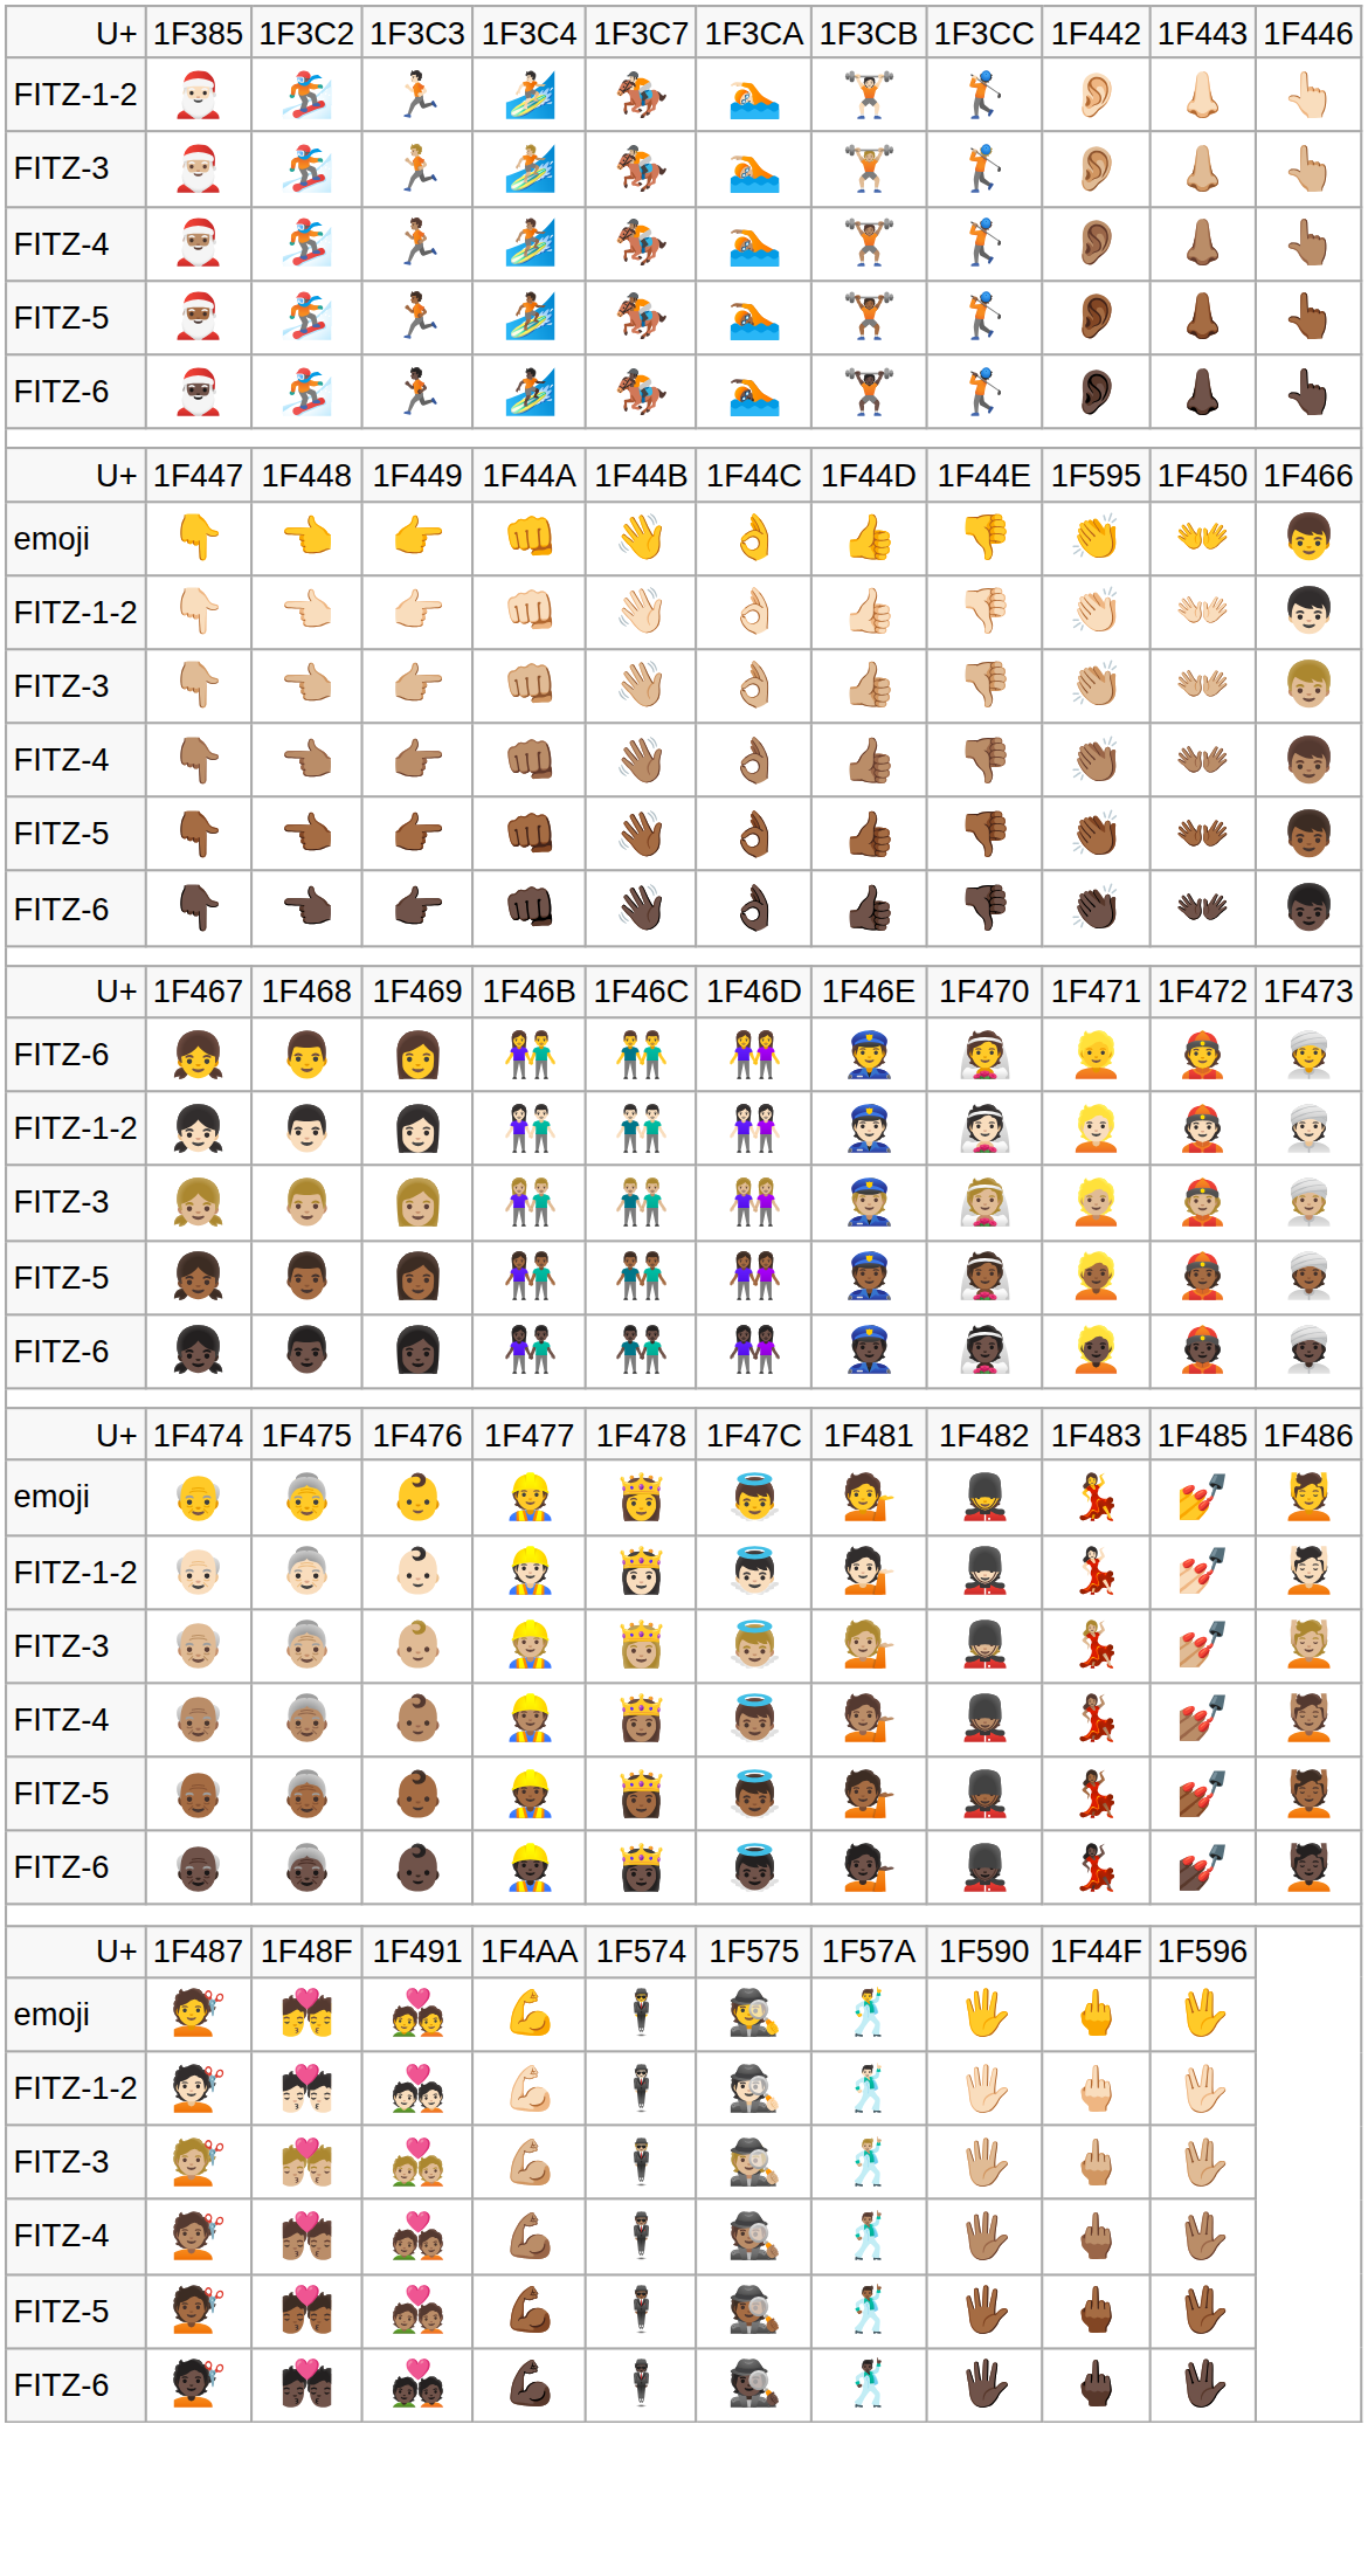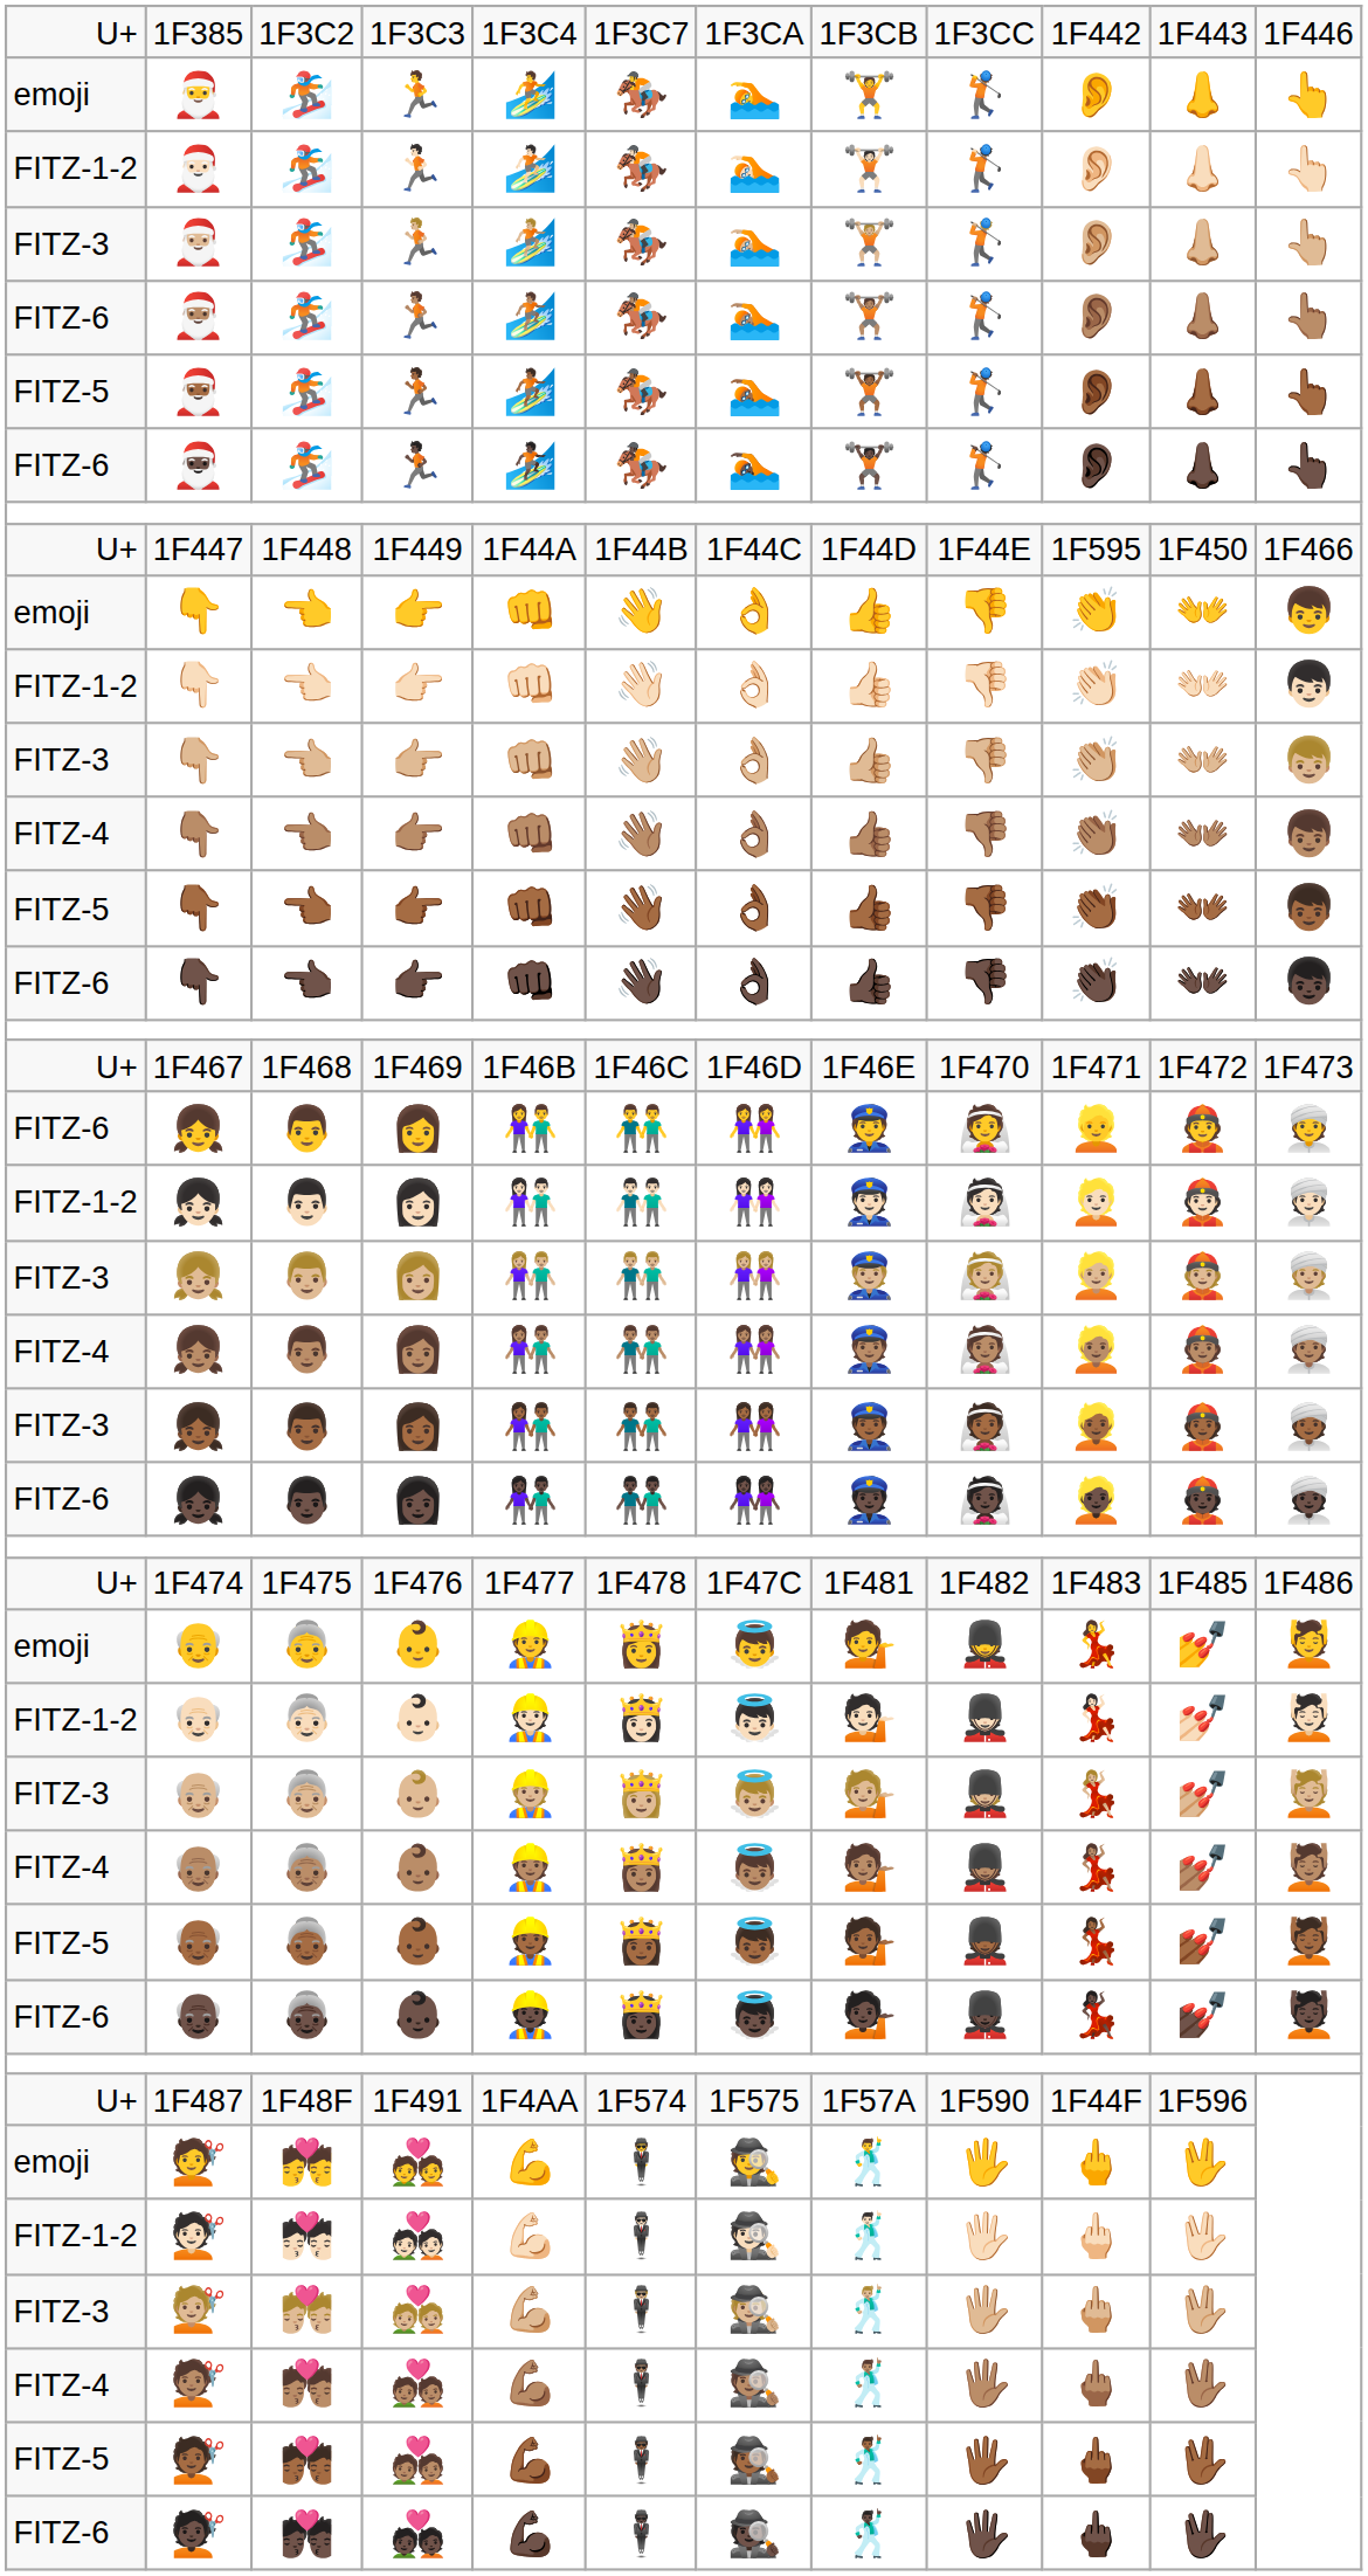+ row: emoji | 🎅 | 🏂 | 🏃 | 🏄️ | 🏇 | 🏊️ | 🏋️ | 🏌️ | 👂️ | 👃 | 👆️
🎅🏽 | column 1: FITZ-4 -> FITZ-6
+ row: FITZ-4 | 👧🏽 | 👨🏽 | 👩🏽 | 👫🏽 | 👬🏽 | 👭🏽 | 👮🏽 | 👰🏽 | 👱🏽 | 👲🏽 | 👳🏽
👧🏾 | column 1: FITZ-5 -> FITZ-3
